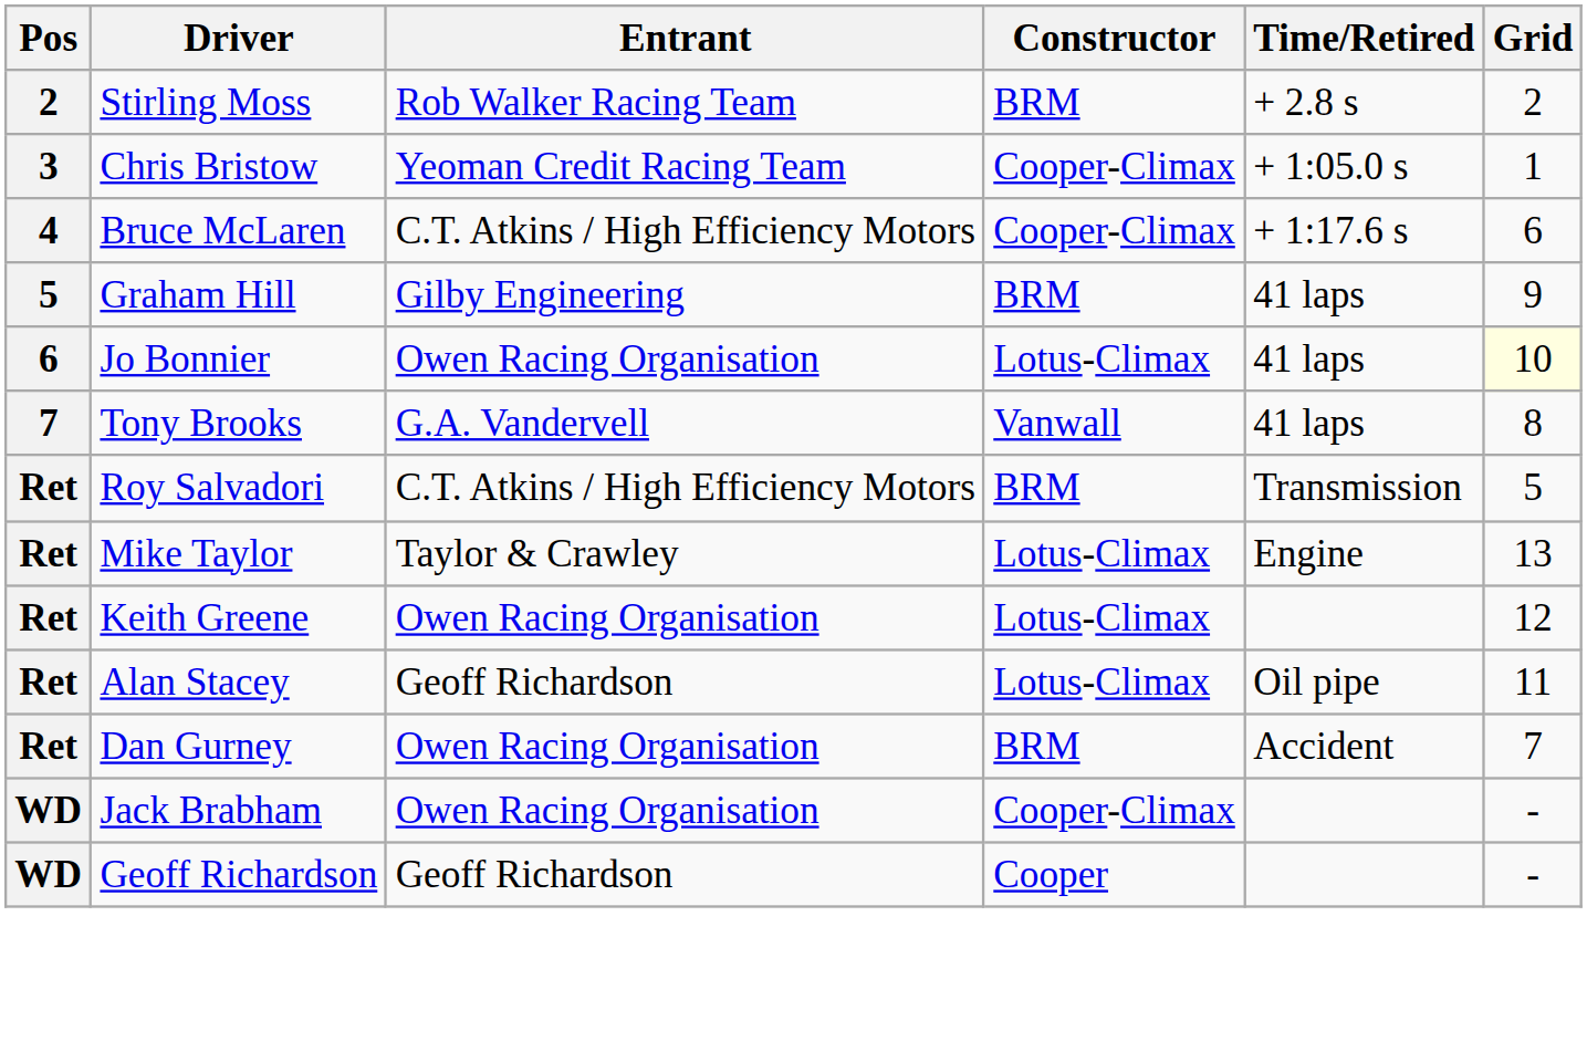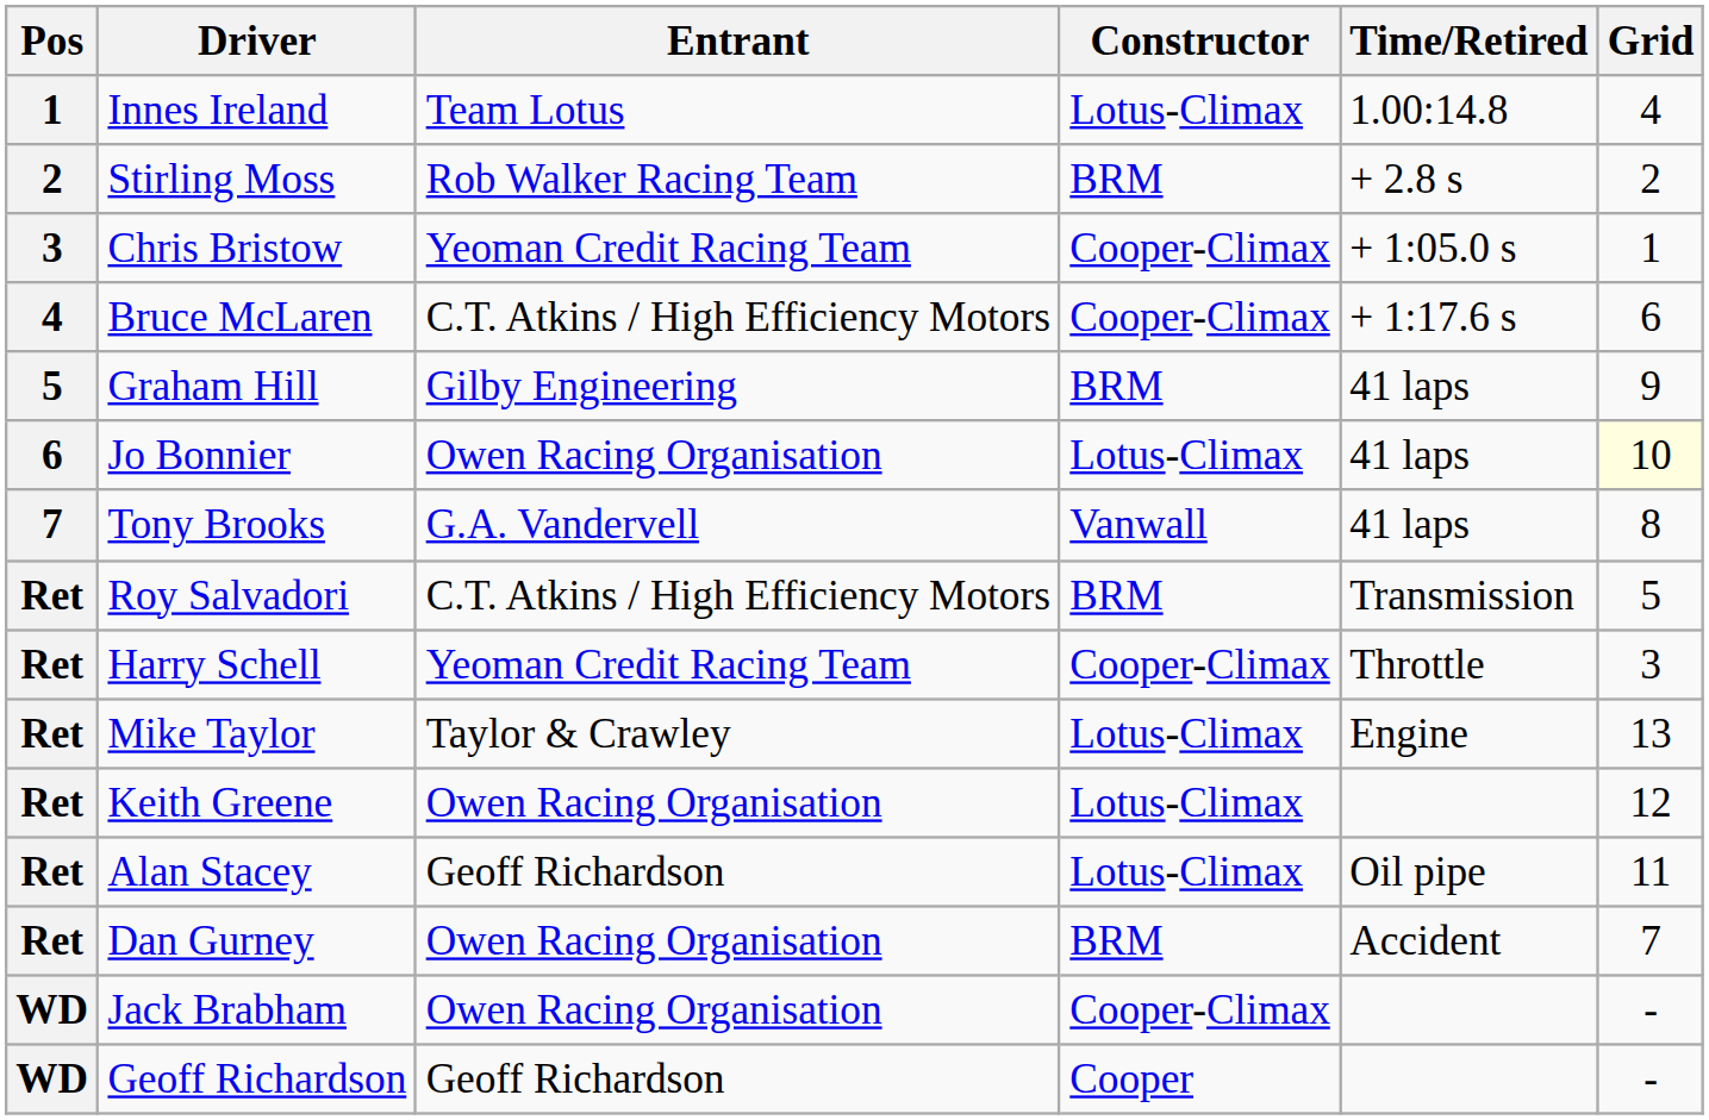+ row: 1 | Innes Ireland | Team Lotus | Lotus-Climax | 1.00:14.8 | 4
+ row: Ret | Harry Schell | Yeoman Credit Racing Team | Cooper-Climax | Throttle | 3
